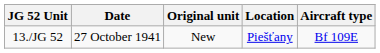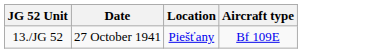- column: Original unit | New
